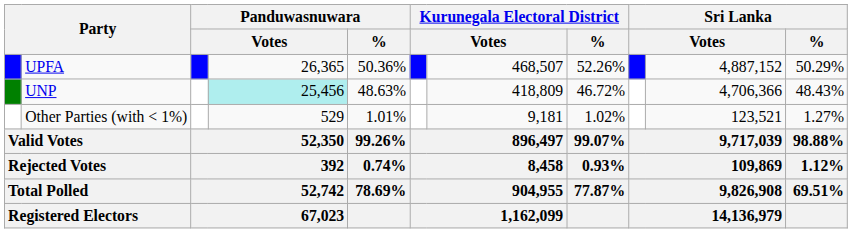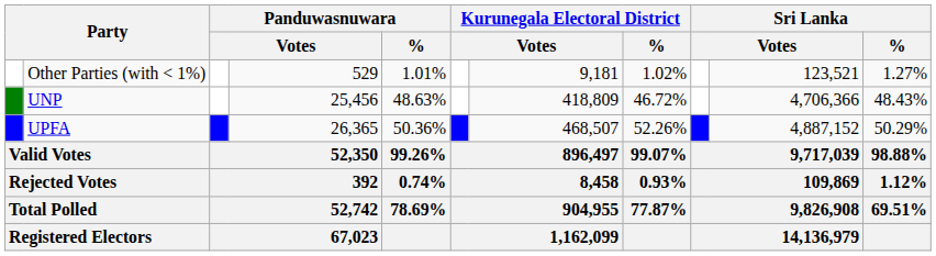rows swapped: UPFA <-> Other Parties (with < 1%)
UNP | column 4: paleturquoise background -> no background
